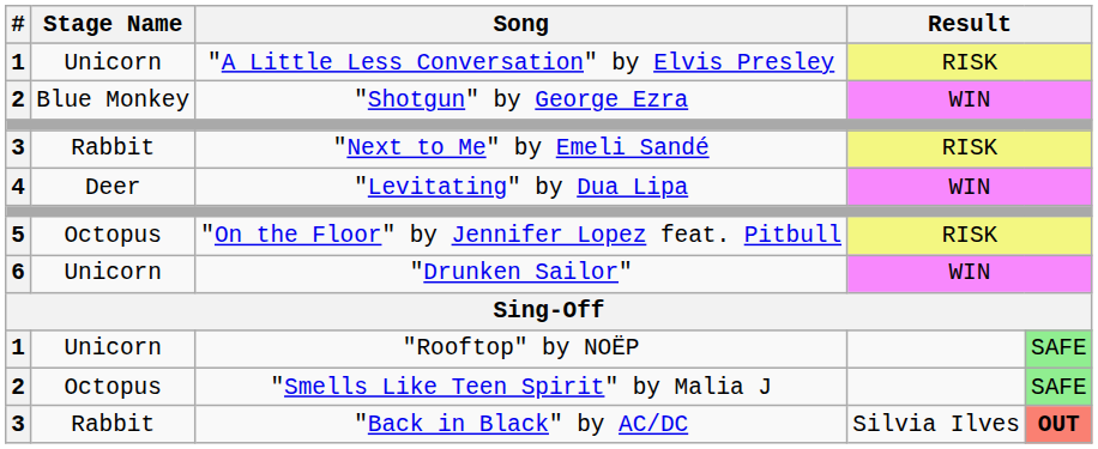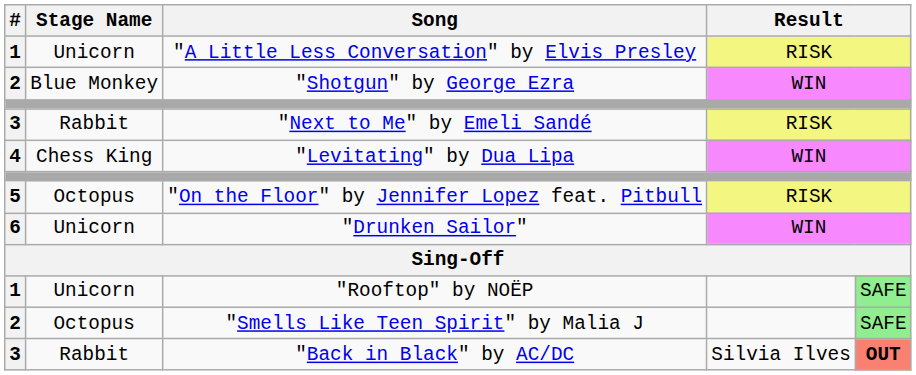"Levitating" by Dua Lipa | Stage Name: Deer -> Chess King
